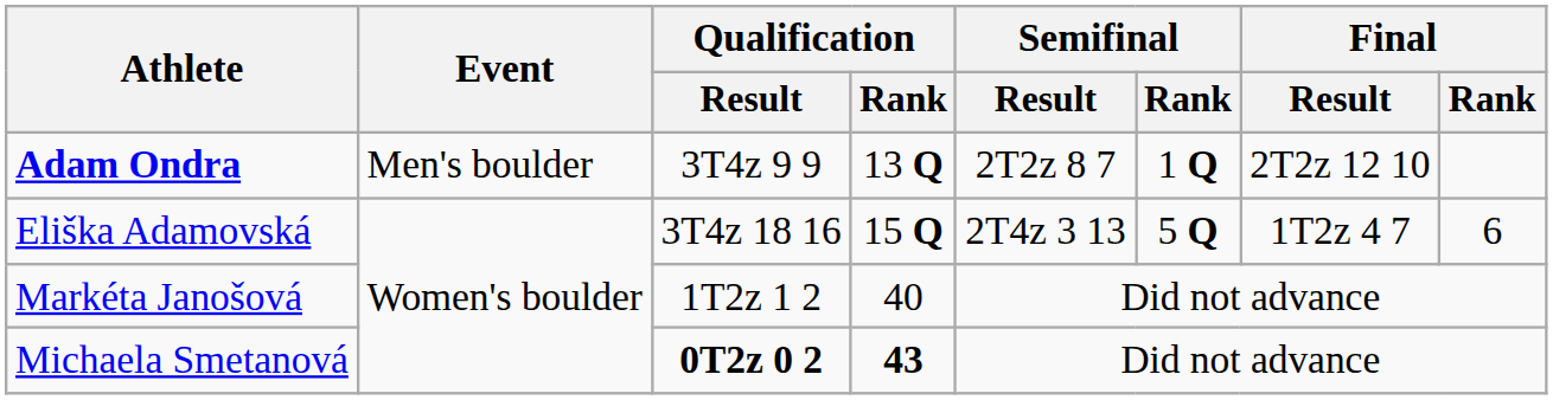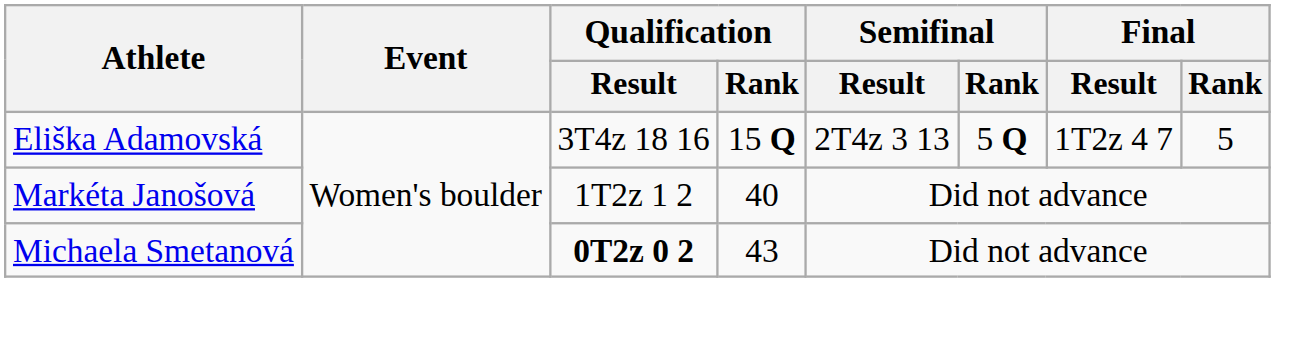- row: Adam Ondra | Men's boulder | 3T4z 9 9 | 13 Q | 2T2z 8 7 | 1 Q | 2T2z 12 10
Eliška Adamovská | Final / Rank: 6 -> 5
Michaela Smetanová | Qualification / Rank: bold -> normal
